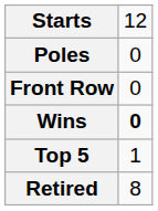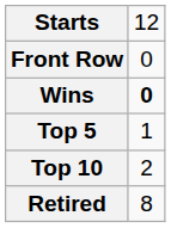- row: Poles | 0
+ row: Top 10 | 2
